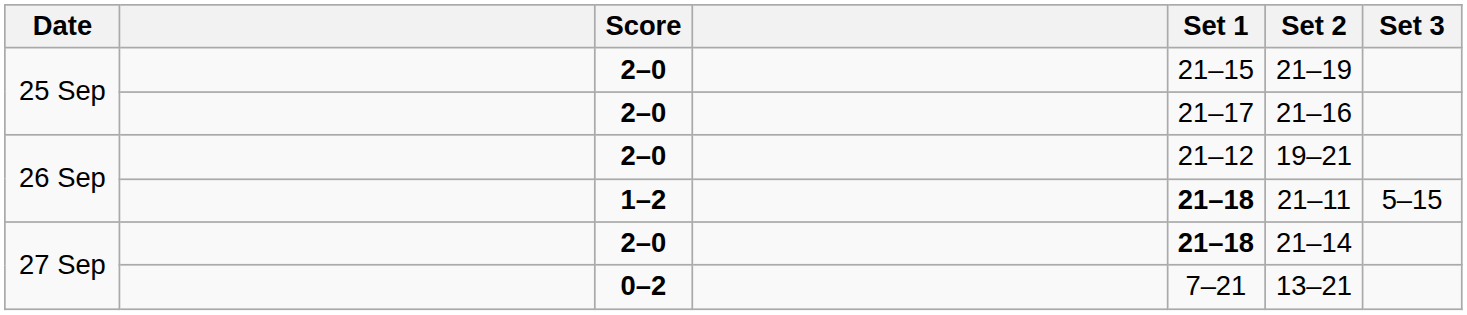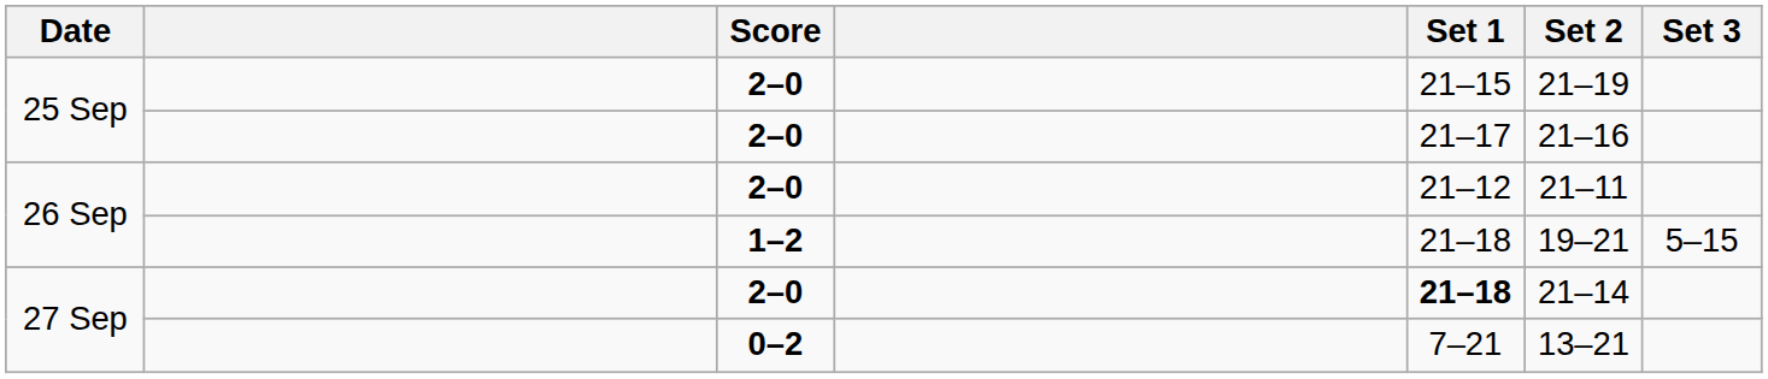26 Sep / 2–0 | Set 2: 19–21 -> 21–11
26 Sep / 1–2 | Set 1: bold -> normal
26 Sep / 1–2 | Set 2: 21–11 -> 19–21
